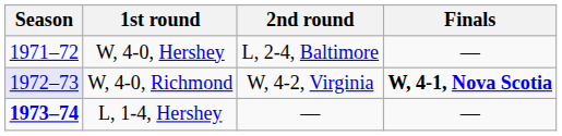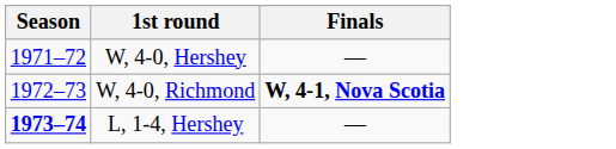- column: 2nd round | L, 2-4, Baltimore | W, 4-2, Virginia | —
W, 4-0, Richmond | Season: lavender background -> no background
